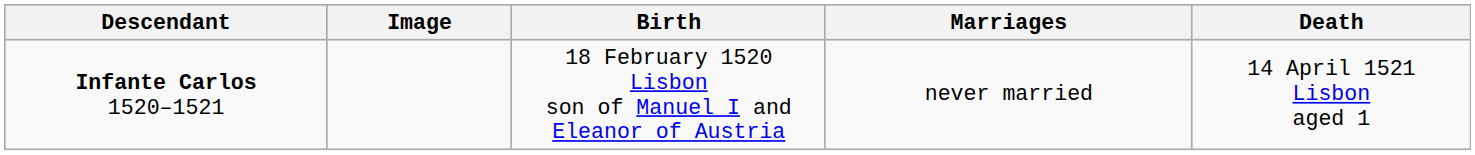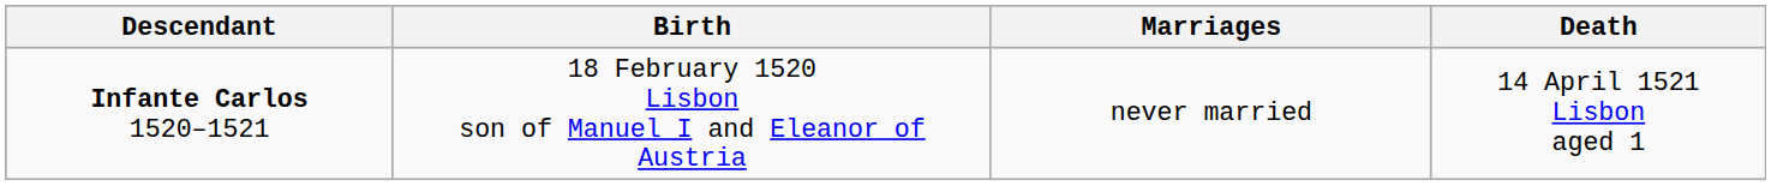- column: Image
